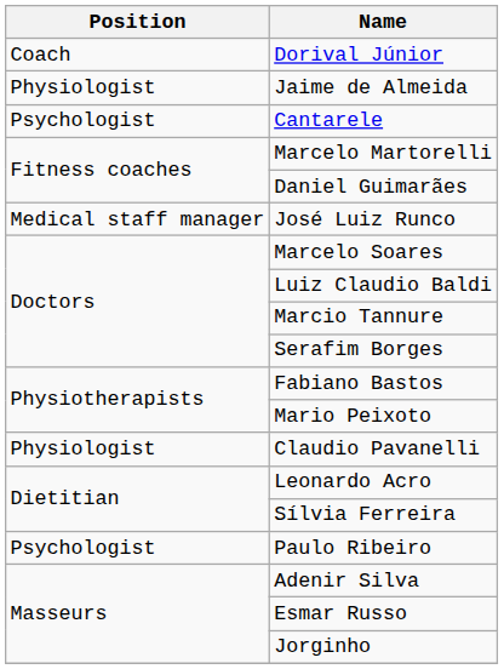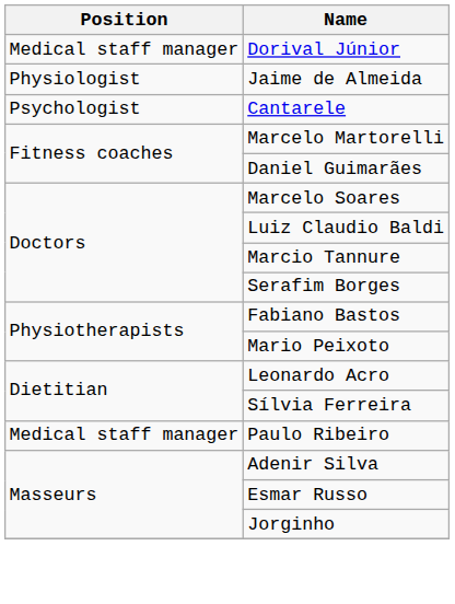Dorival Júnior | Position: Coach -> Medical staff manager
- row: Medical staff manager | José Luiz Runco
- row: Physiologist | Claudio Pavanelli
Paulo Ribeiro | Position: Psychologist -> Medical staff manager
